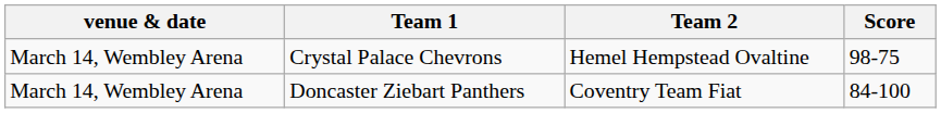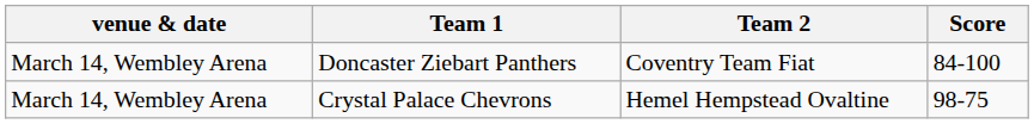rows swapped: Doncaster Ziebart Panthers <-> Crystal Palace Chevrons
